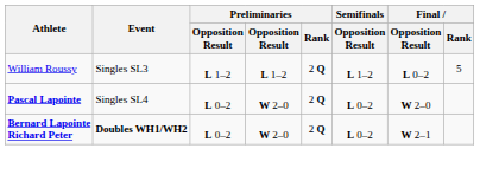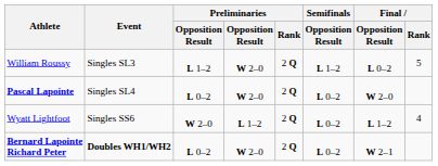William Roussy | column 4: L 1–2 -> W 2–0
+ row: Wyatt Lightfoot | Singles SS6 | W 2–0 | L 1–2 | 2 Q | L 0–2 | L 1–2 | 4
